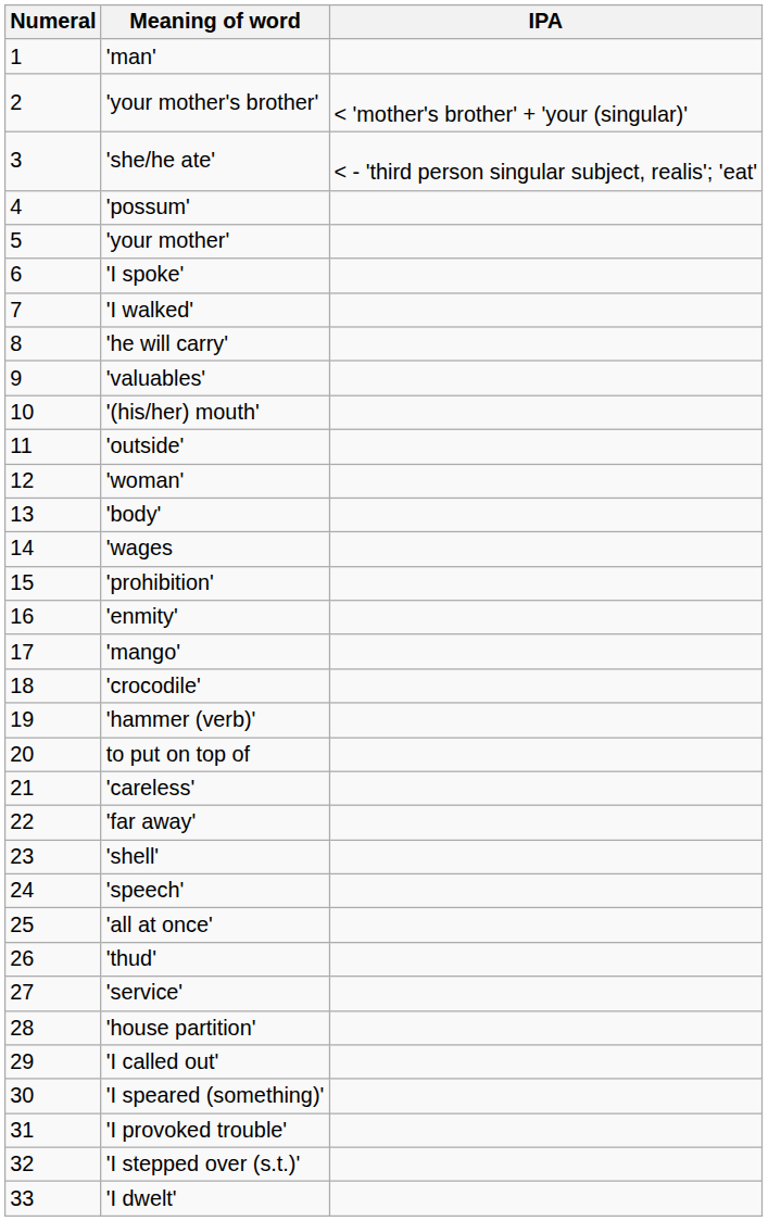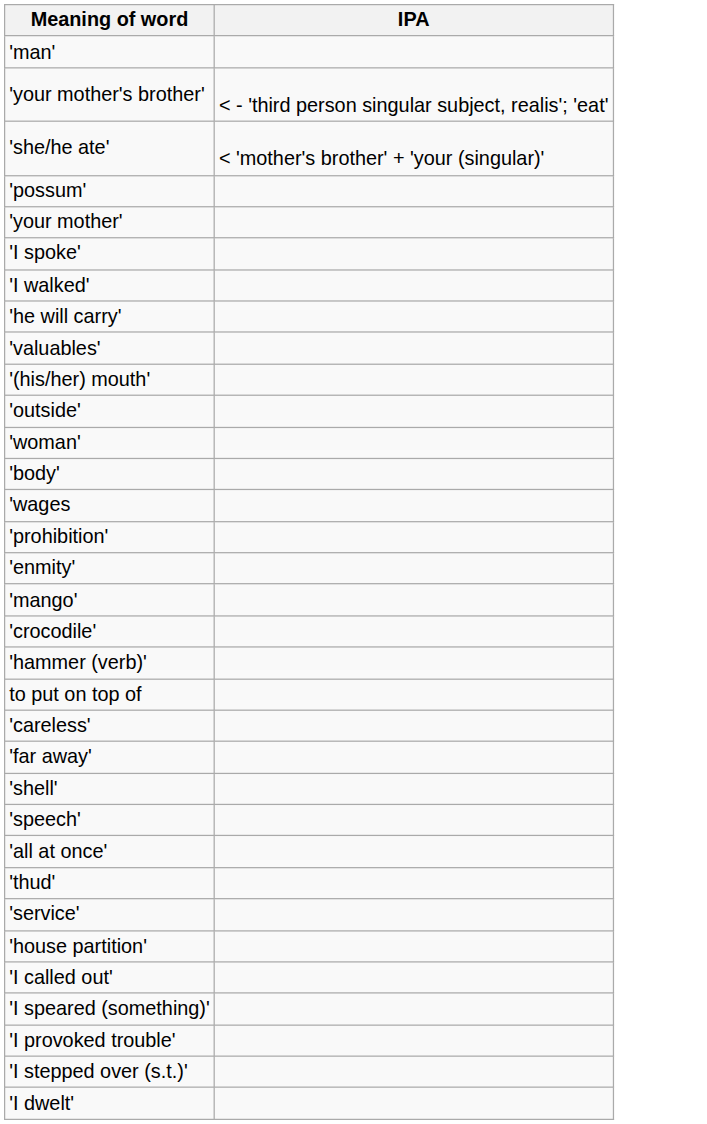- column: Numeral | 1 | 2 | 3 | 4 | 5 | 6 | 7 | 8 | 9 | 10 | 11 | 12 | 13 | 14 | 15 | 16 | 17 | 18 | 19 | 20 | 21 | 22 | 23 | 24 | 25 | 26 | 27 | 28 | 29 | 30 | 31 | 32 | 33
'your mother's brother' | IPA: < 'mother's brother' + 'your (singular)' -> < - 'third person singular subject, realis'; 'eat'
'she/he ate' | IPA: < - 'third person singular subject, realis'; 'eat' -> < 'mother's brother' + 'your (singular)'
